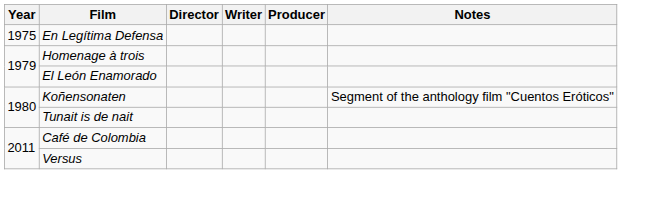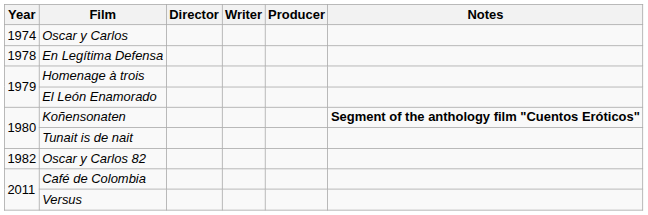+ row: 1974 | Oscar y Carlos
En Legítima Defensa | Year: 1975 -> 1978
Koñensonaten | Notes: normal -> bold
+ row: 1982 | Oscar y Carlos 82
